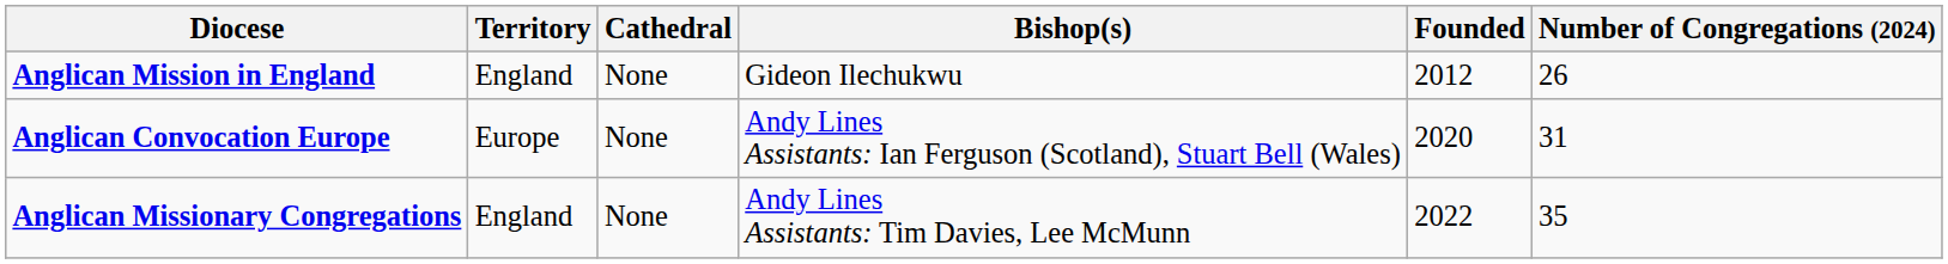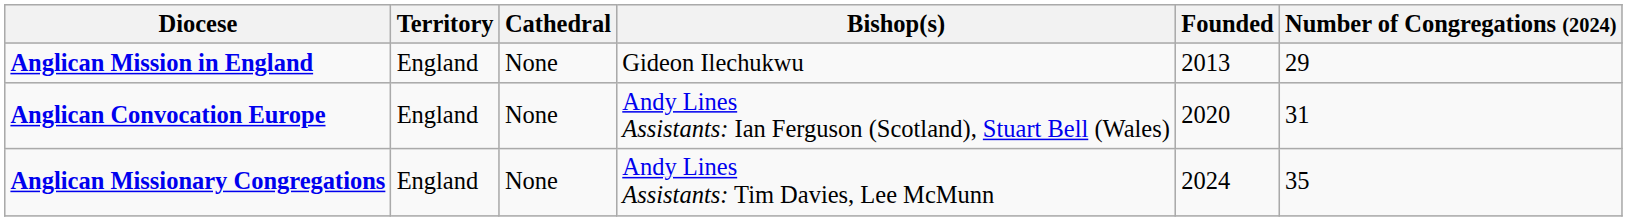Anglican Mission in England | Founded: 2012 -> 2013
Anglican Mission in England | Number of Congregations (2024): 26 -> 29
Anglican Convocation Europe | Territory: Europe -> England
Anglican Missionary Congregations | Founded: 2022 -> 2024
